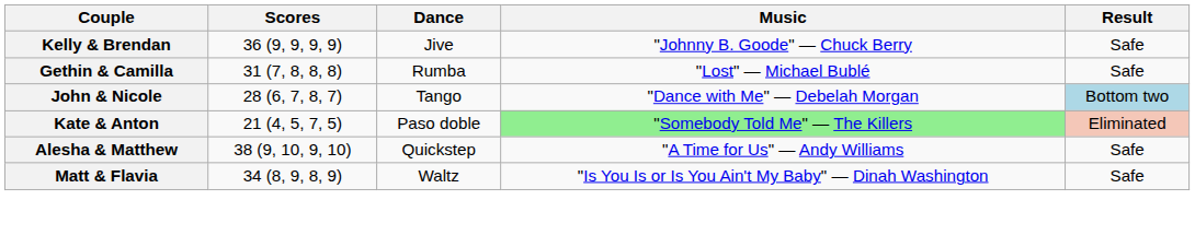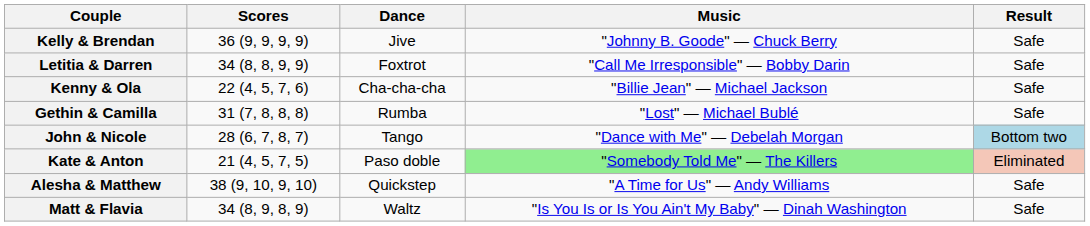+ row: Letitia & Darren | 34 (8, 8, 9, 9) | Foxtrot | "Call Me Irresponsible" — Bobby Darin | Safe
+ row: Kenny & Ola | 22 (4, 5, 7, 6) | Cha-cha-cha | "Billie Jean" — Michael Jackson | Safe
